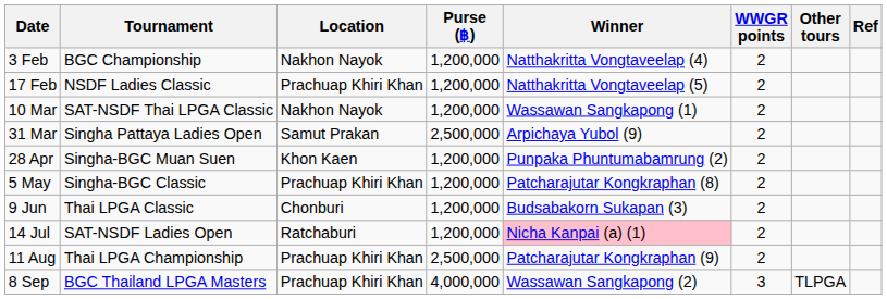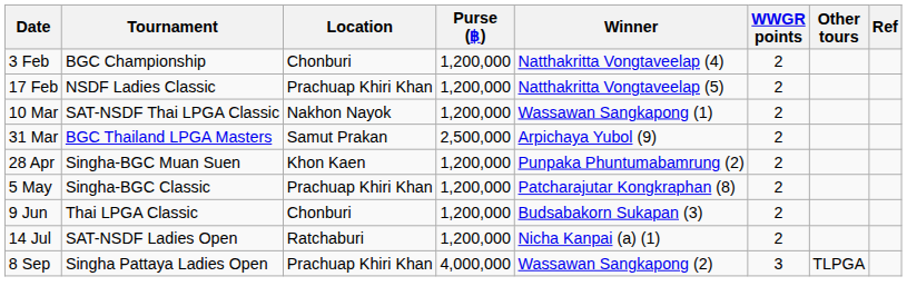3 Feb | Location: Nakhon Nayok -> Chonburi
31 Mar | Tournament: Singha Pattaya Ladies Open -> BGC Thailand LPGA Masters
14 Jul | Winner: pink background -> no background
- row: 11 Aug | Thai LPGA Championship | Prachuap Khiri Khan | 2,500,000 | Patcharajutar Kongkraphan (9) | 2
8 Sep | Tournament: BGC Thailand LPGA Masters -> Singha Pattaya Ladies Open
